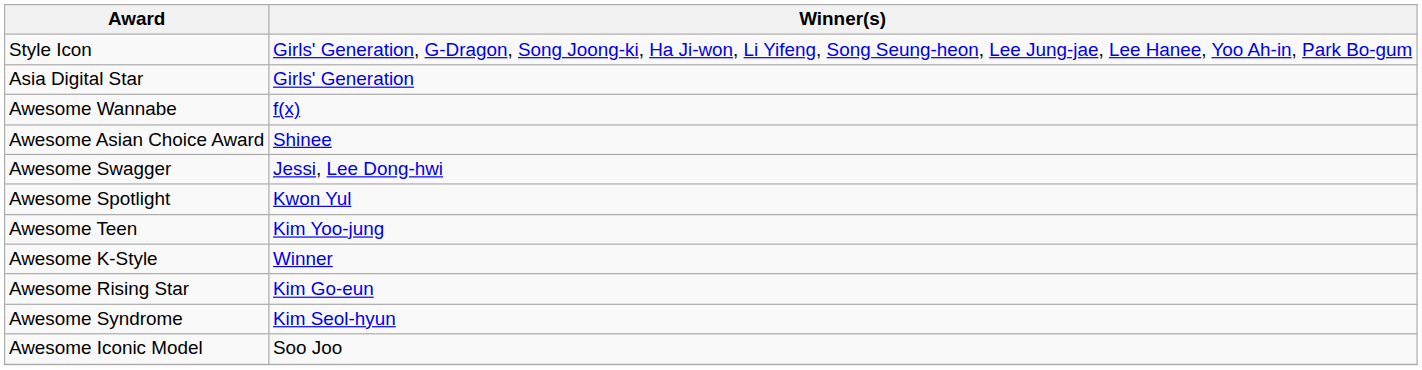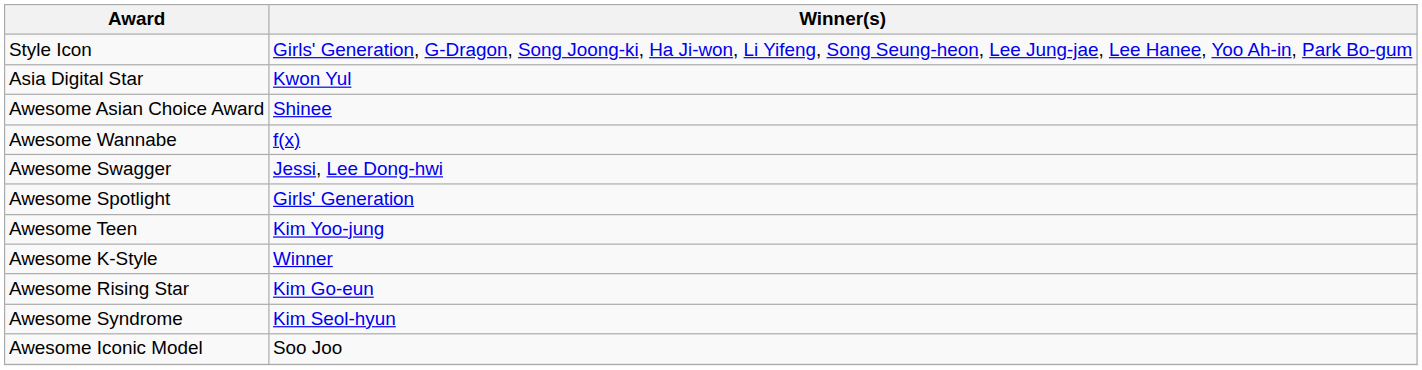Asia Digital Star | Winner(s): Girls' Generation -> Kwon Yul
rows swapped: Awesome Asian Choice Award <-> Awesome Wannabe
Awesome Spotlight | Winner(s): Kwon Yul -> Girls' Generation
